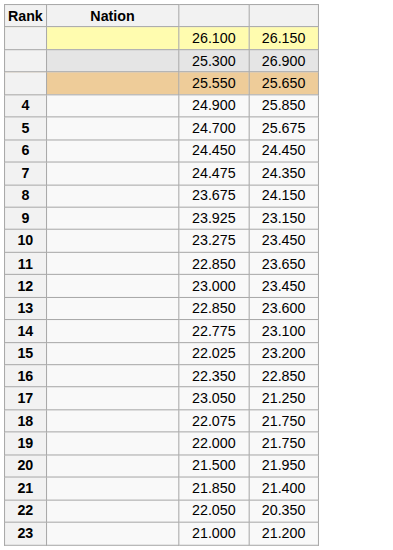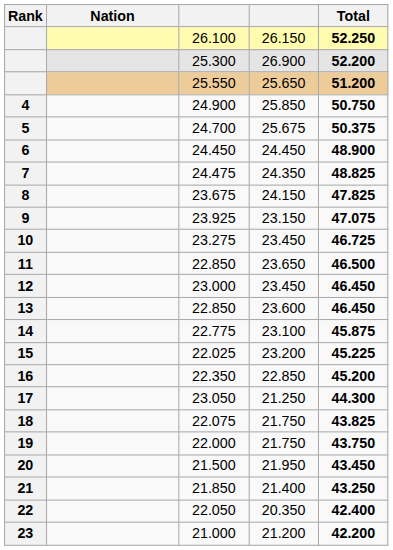+ column: Total | 52.250 | 52.200 | 51.200 | 50.750 | 50.375 | 48.900 | 48.825 | 47.825 | 47.075 | 46.725 | 46.500 | 46.450 | 46.450 | 45.875 | 45.225 | 45.200 | 44.300 | 43.825 | 43.750 | 43.450 | 43.250 | 42.400 | 42.200
